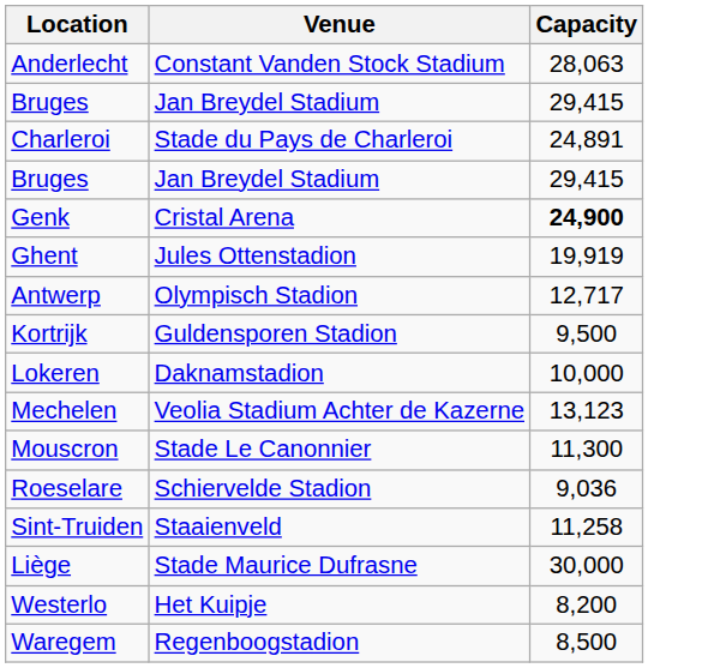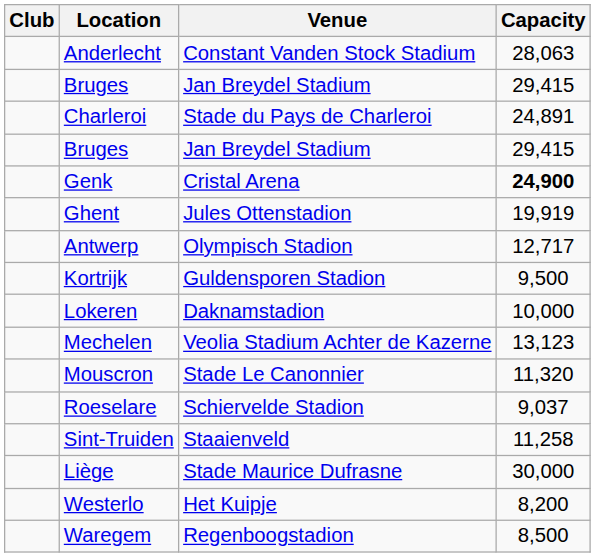+ column: Club
Mouscron | Capacity: 11,300 -> 11,320
Roeselare | Capacity: 9,036 -> 9,037
